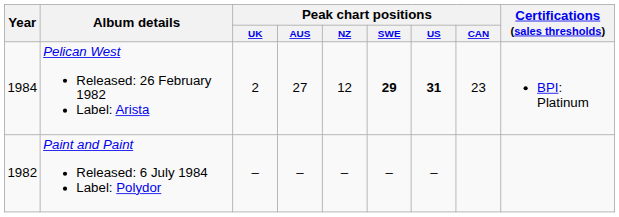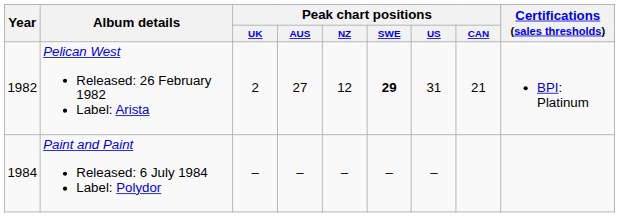Pelican West Released: 26 February 1982 Label: Arista | Year: 1984 -> 1982
Pelican West Released: 26 February 1982 Label: Arista | Peak chart positions / US: bold -> normal
Pelican West Released: 26 February 1982 Label: Arista | Peak chart positions / CAN: 23 -> 21
Paint and Paint Released: 6 July 1984 Label: Polydor | Year: 1982 -> 1984
